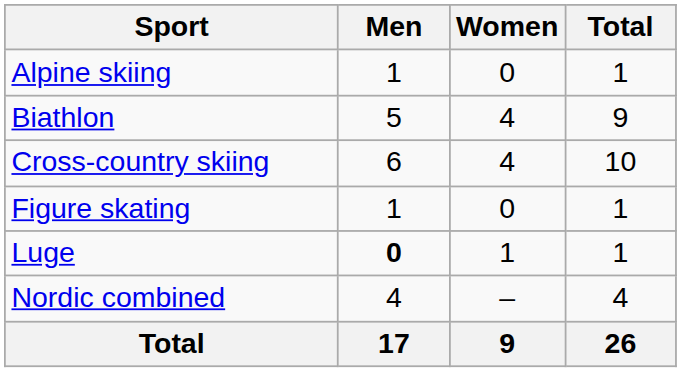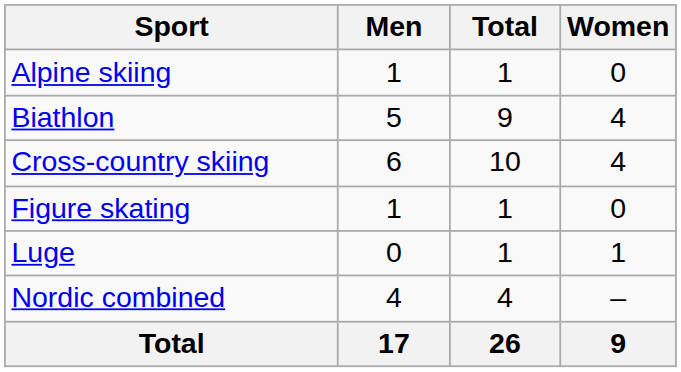columns swapped: Women <-> Total
Luge | Men: bold -> normal
